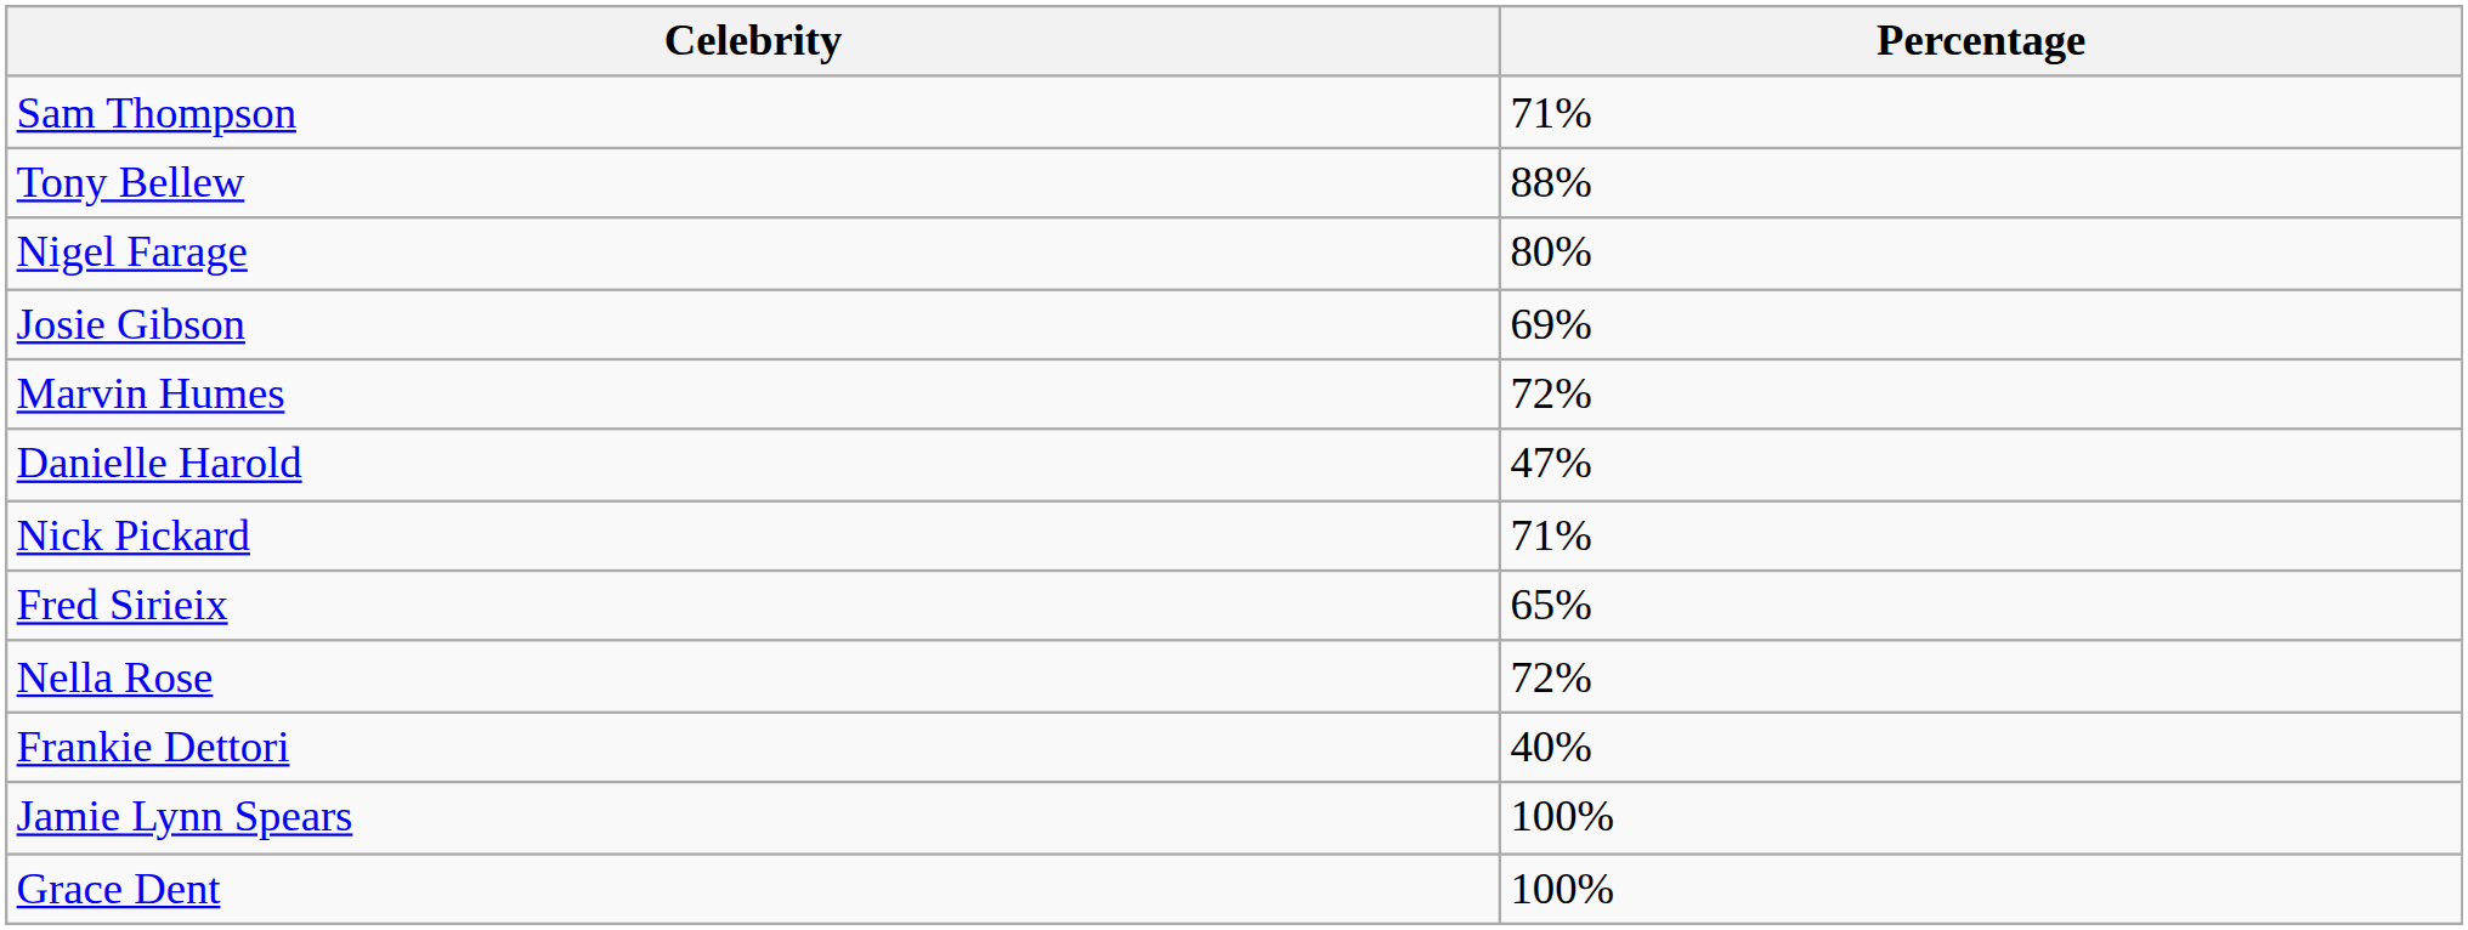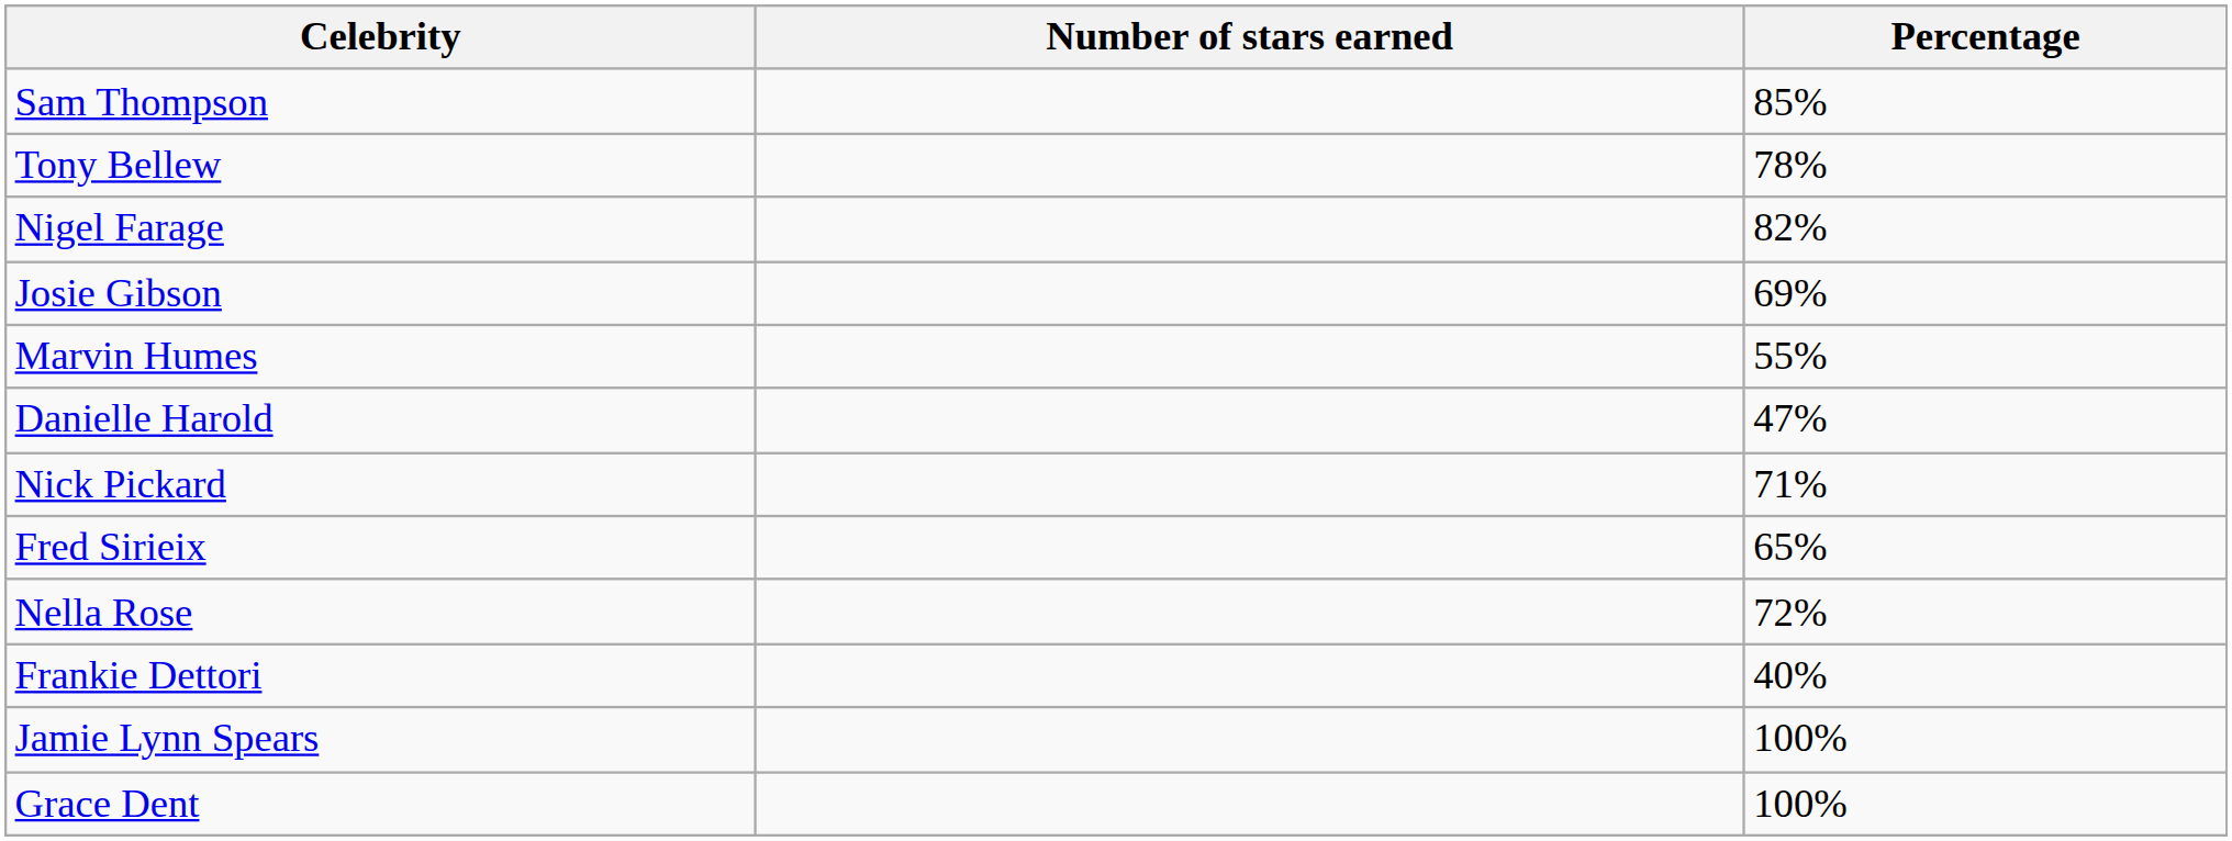+ column: Number of stars earned
Sam Thompson | Percentage: 71% -> 85%
Tony Bellew | Percentage: 88% -> 78%
Nigel Farage | Percentage: 80% -> 82%
Marvin Humes | Percentage: 72% -> 55%
